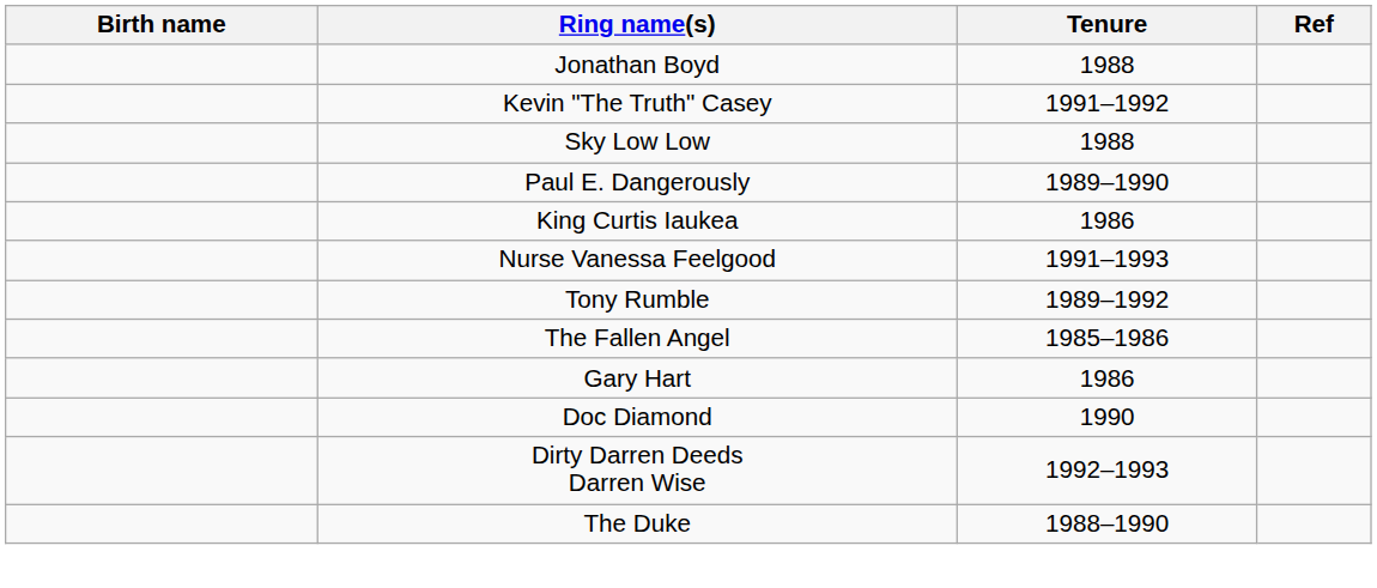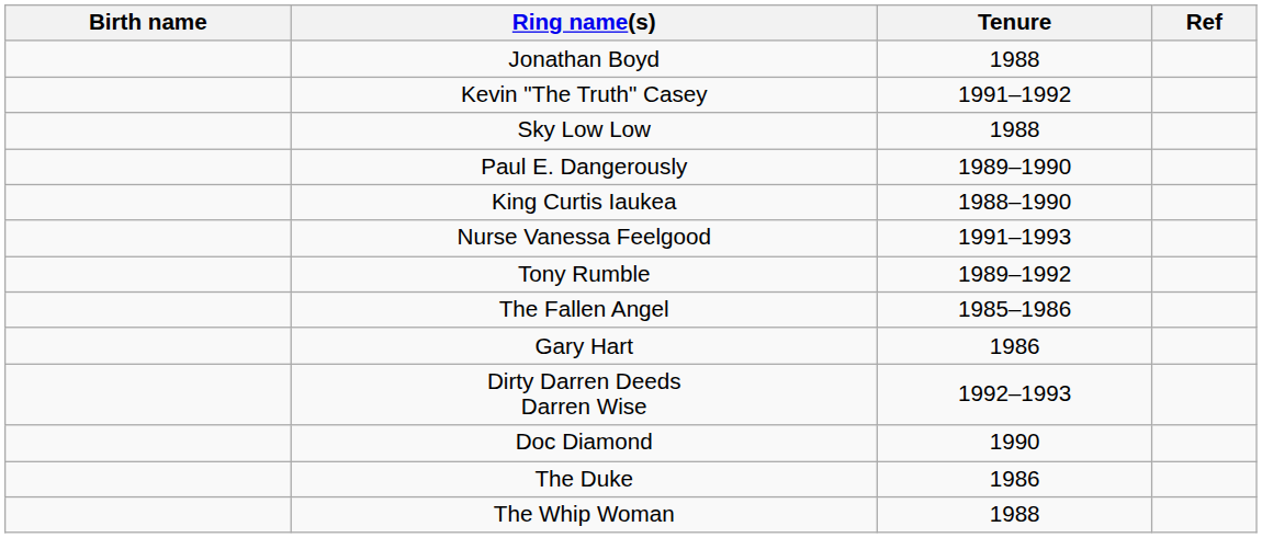King Curtis Iaukea | Tenure: 1986 -> 1988–1990
rows swapped: Dirty Darren Deeds Darren Wise <-> Doc Diamond
The Duke | Tenure: 1988–1990 -> 1986
+ row: The Whip Woman | 1988
